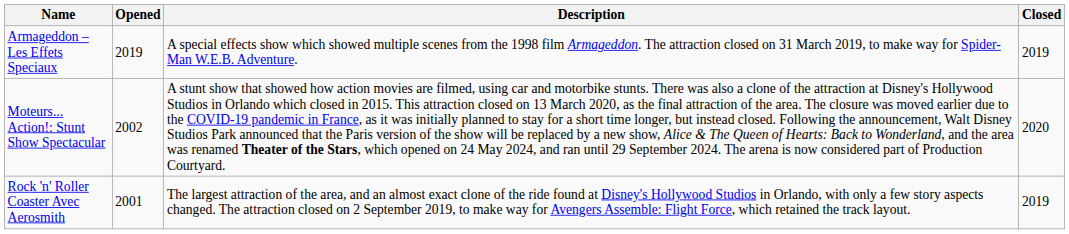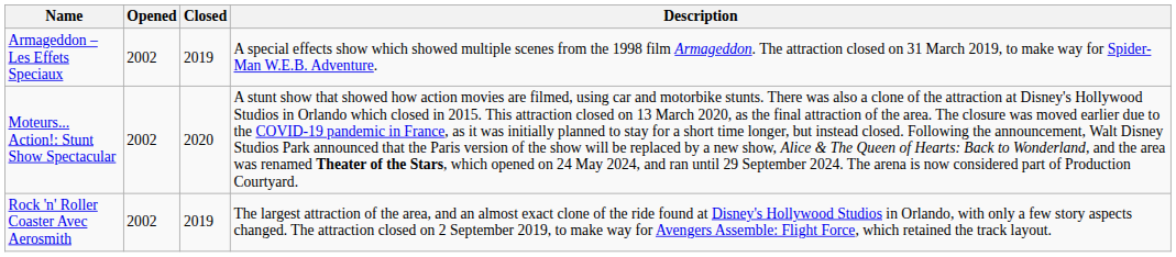columns swapped: Closed <-> Description
Armageddon – Les Effets Speciaux | Opened: 2019 -> 2002
Rock 'n' Roller Coaster Avec Aerosmith | Opened: 2001 -> 2002
